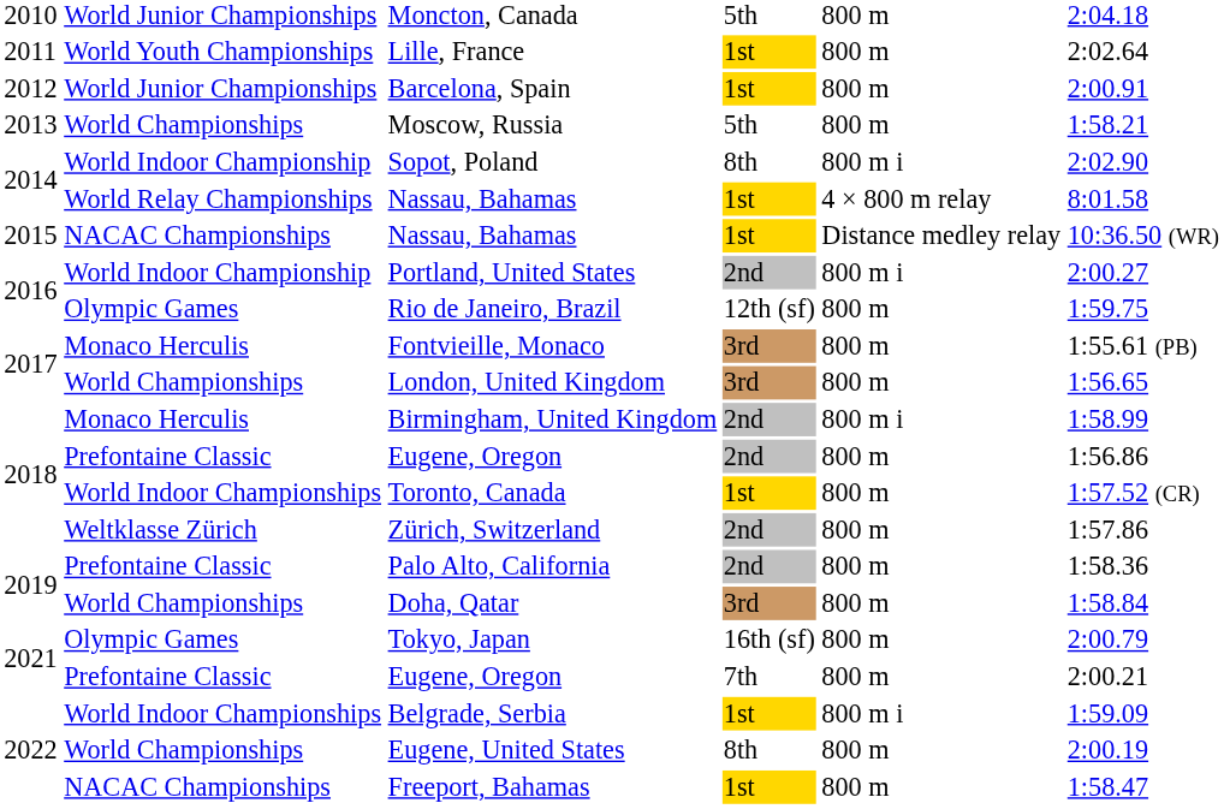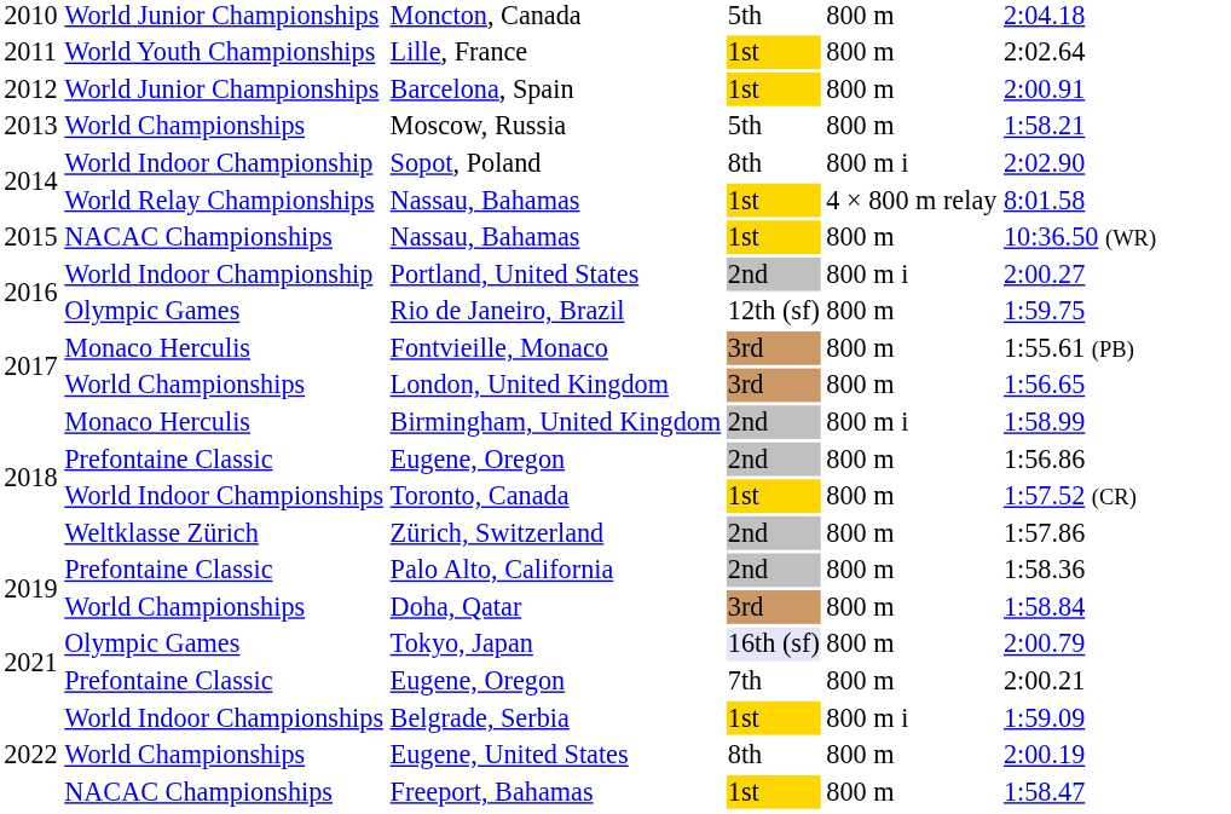2015 / Nassau, Bahamas | column 5: Distance medley relay -> 800 m
Tokyo, Japan | column 4: no background -> lavender background
